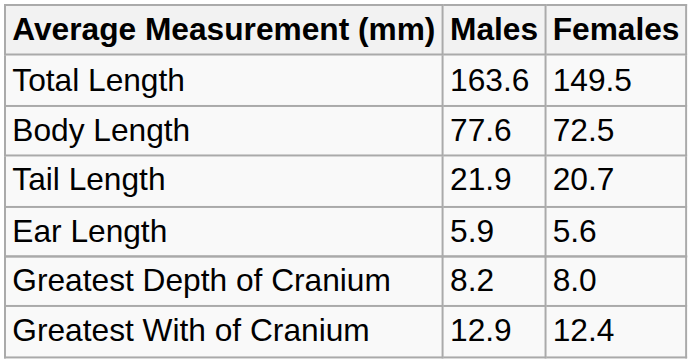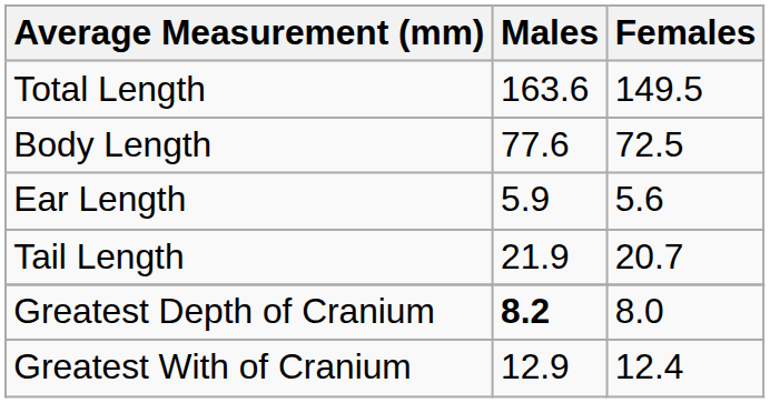rows swapped: Tail Length <-> Ear Length
Greatest Depth of Cranium | Males: normal -> bold
